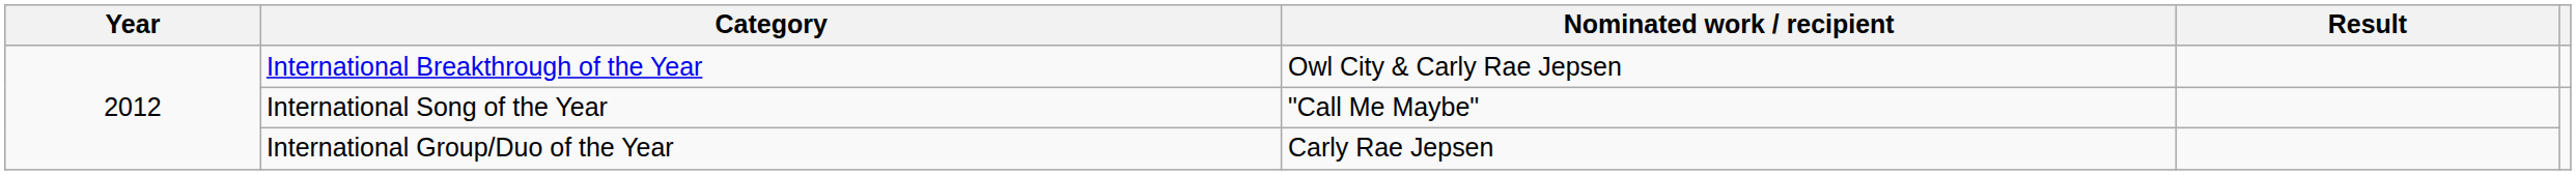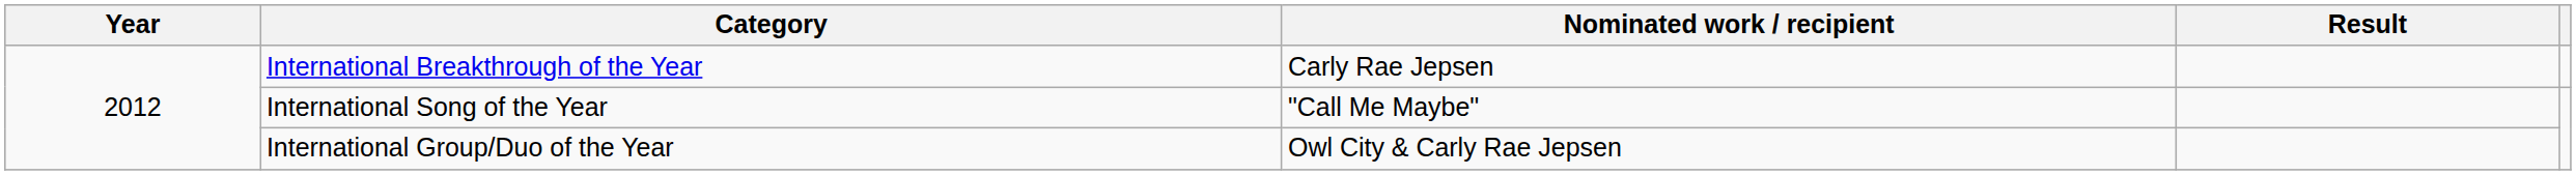International Breakthrough of the Year | Nominated work / recipient: Owl City & Carly Rae Jepsen -> Carly Rae Jepsen
International Group/Duo of the Year | Nominated work / recipient: Carly Rae Jepsen -> Owl City & Carly Rae Jepsen
